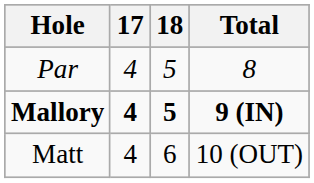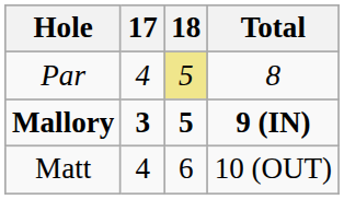Par | 18: no background -> khaki background
Mallory | 17: 4 -> 3
